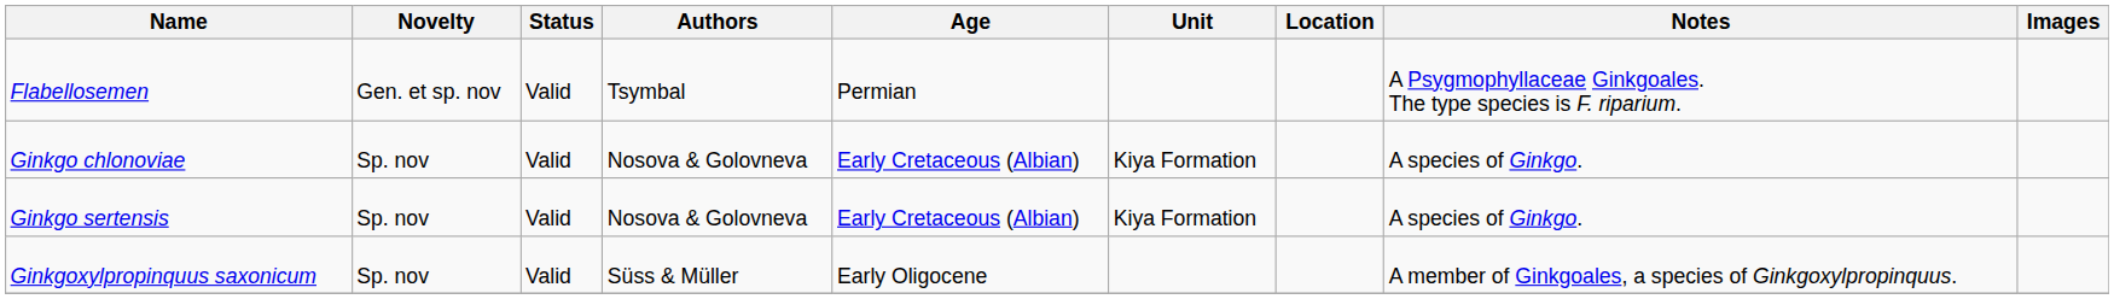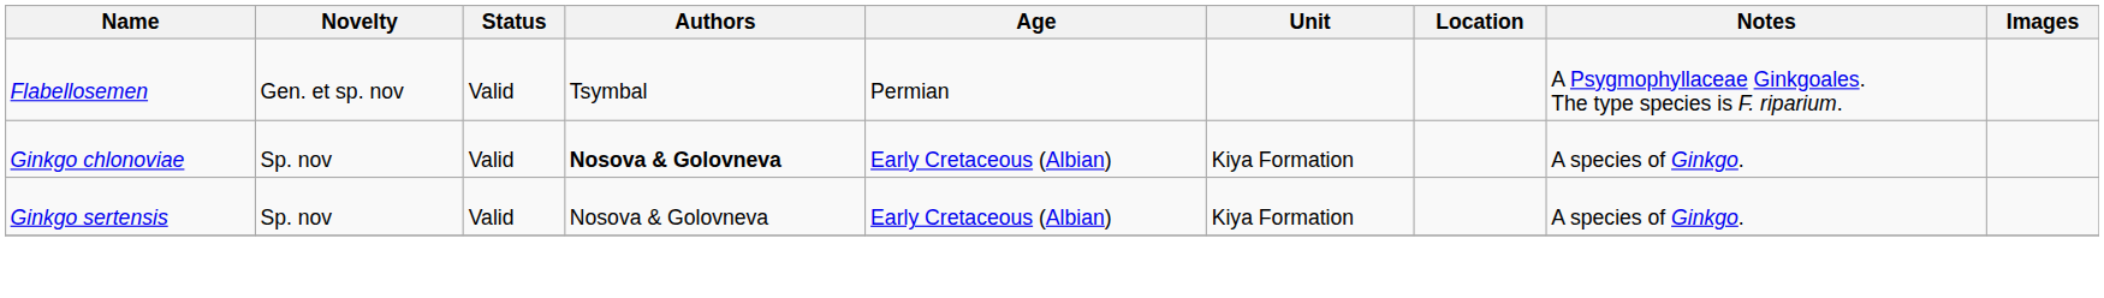Ginkgo chlonoviae | Authors: normal -> bold
- row: Ginkgoxylpropinquus saxonicum | Sp. nov | Valid | Süss & Müller | Early Oligocene | A member of Ginkgoales, a species of Ginkgoxylpropinquus.
